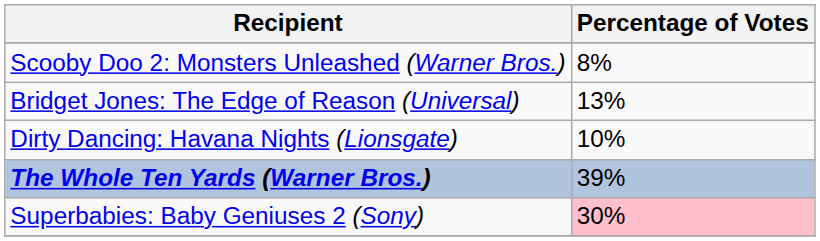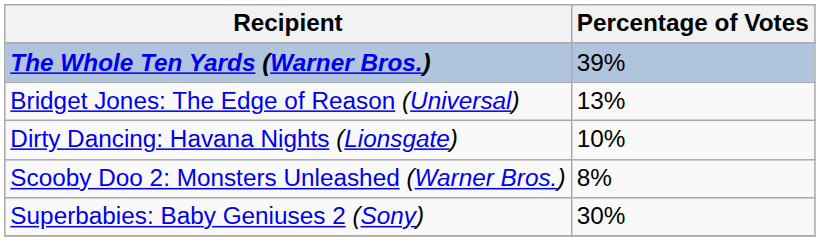rows swapped: The Whole Ten Yards (Warner Bros.) <-> Scooby Doo 2: Monsters Unleashed (Warner Bros.)
Superbabies: Baby Geniuses 2 (Sony) | Percentage of Votes: pink background -> no background
